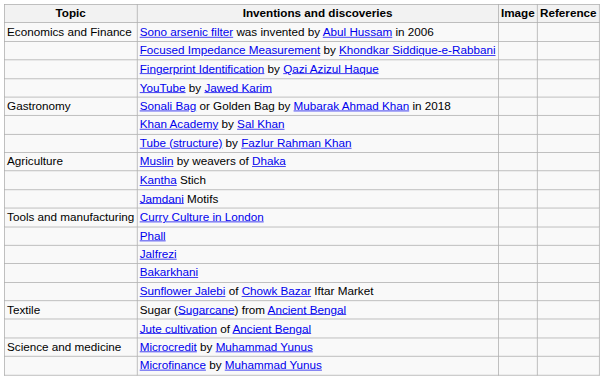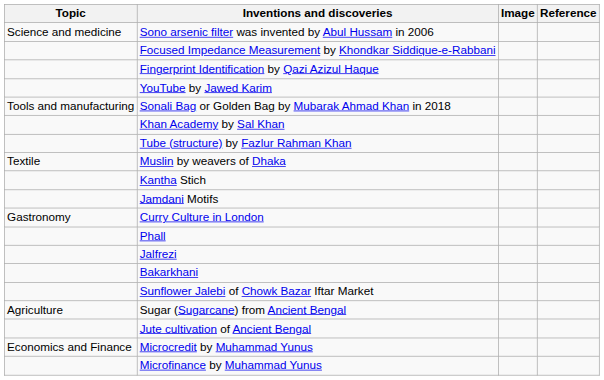Sono arsenic filter was invented by Abul Hussam in 2006 | Topic: Economics and Finance -> Science and medicine
Sonali Bag or Golden Bag by Mubarak Ahmad Khan in 2018 | Topic: Gastronomy -> Tools and manufacturing
Muslin by weavers of Dhaka | Topic: Agriculture -> Textile
Curry Culture in London | Topic: Tools and manufacturing -> Gastronomy
Sugar (Sugarcane) from Ancient Bengal | Topic: Textile -> Agriculture
Microcredit by Muhammad Yunus | Topic: Science and medicine -> Economics and Finance
